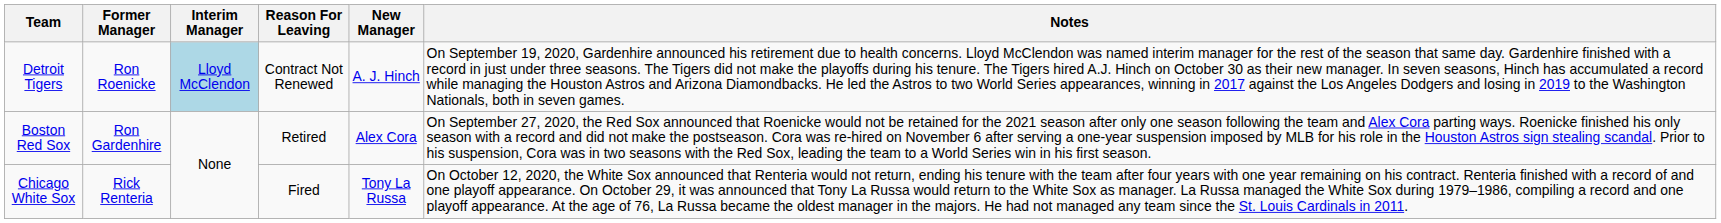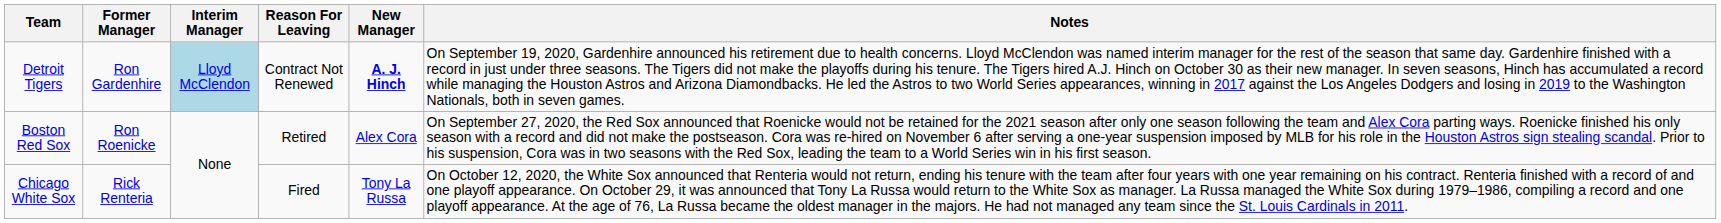Detroit Tigers | Former Manager: Ron Roenicke -> Ron Gardenhire
Detroit Tigers | New Manager: normal -> bold
Boston Red Sox | Former Manager: Ron Gardenhire -> Ron Roenicke
